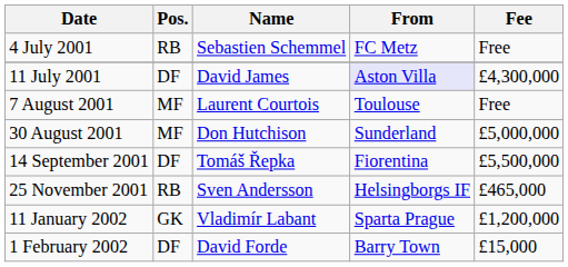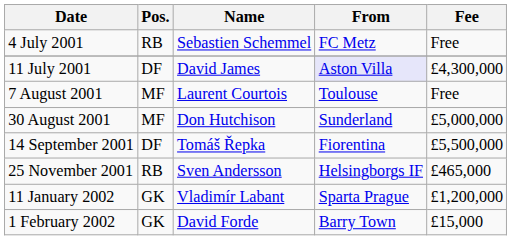1 February 2002 | Pos.: DF -> GK
